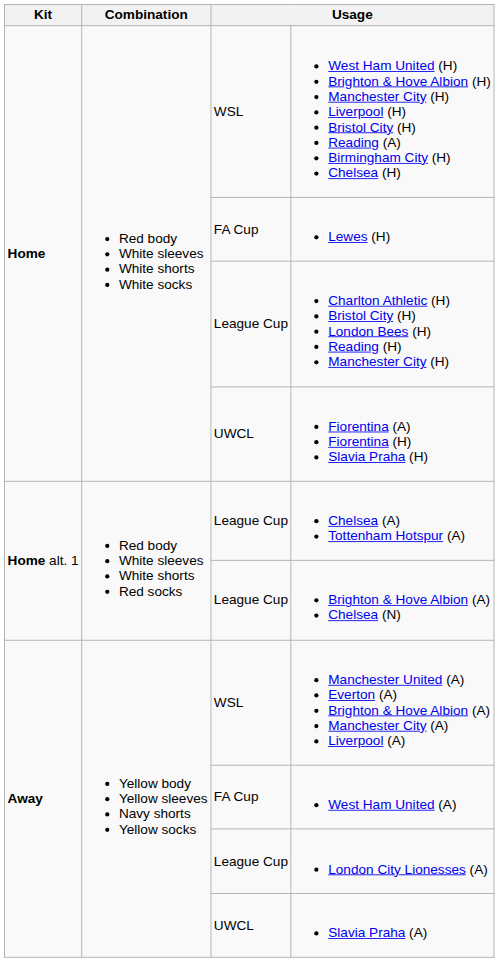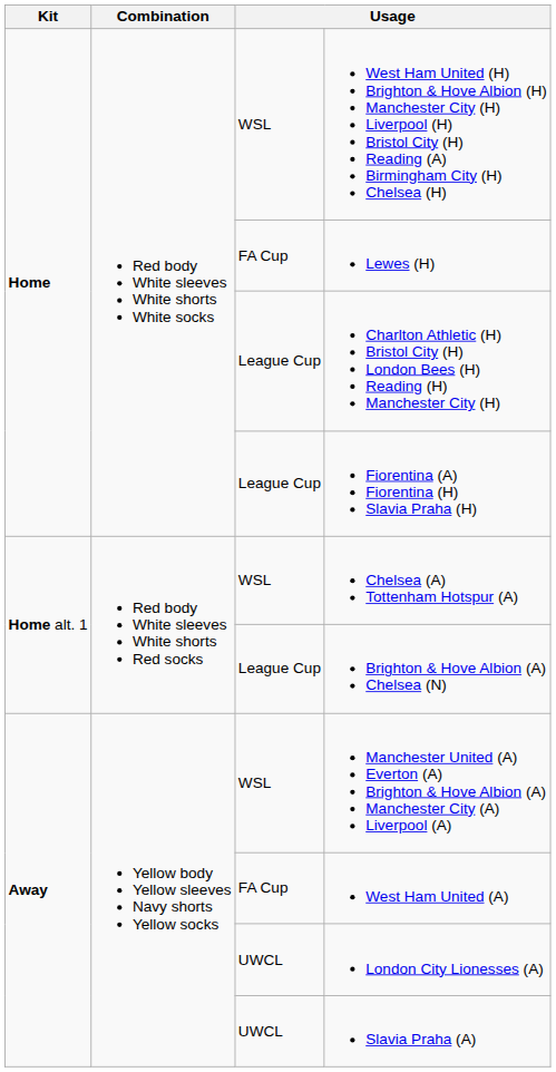Fiorentina (A) Fiorentina (H) Slavia Praha (H) | column 3: UWCL -> League Cup
Chelsea (A) Tottenham Hotspur (A) | column 3: League Cup -> WSL
London City Lionesses (A) | column 3: League Cup -> UWCL
